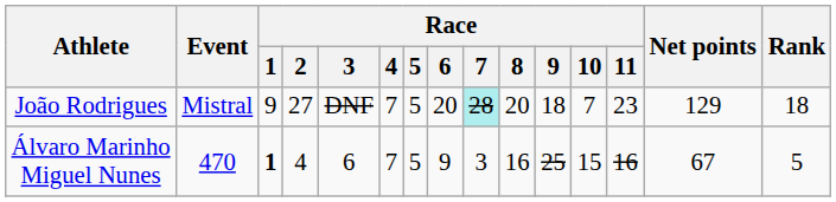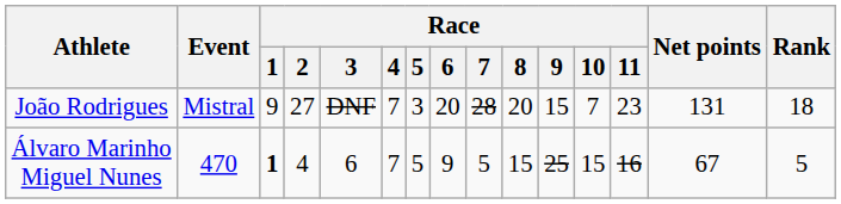João Rodrigues | Race / 5: 5 -> 3
João Rodrigues | Race / 7: paleturquoise background -> no background
João Rodrigues | Race / 9: 18 -> 15
João Rodrigues | Net points: 129 -> 131
Álvaro Marinho Miguel Nunes | Race / 7: 3 -> 5
Álvaro Marinho Miguel Nunes | Race / 8: 16 -> 15
